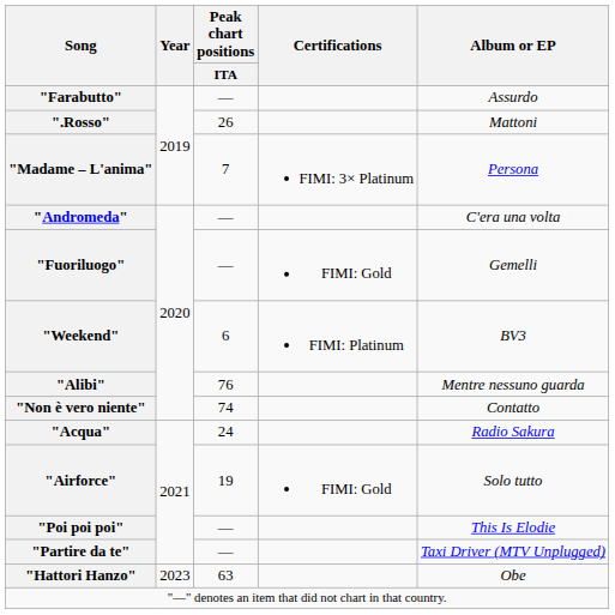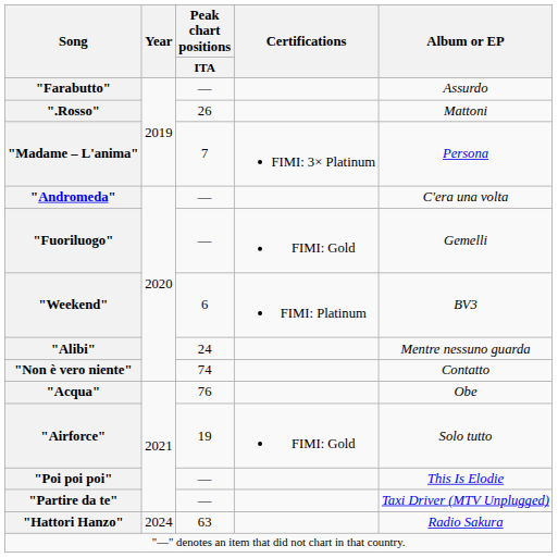"Alibi" | Peak chart positions / ITA: 76 -> 24
"Acqua" | Peak chart positions / ITA: 24 -> 76
"Acqua" | Album or EP: Radio Sakura -> Obe
"Hattori Hanzo" | Year: 2023 -> 2024
"Hattori Hanzo" | Album or EP: Obe -> Radio Sakura
